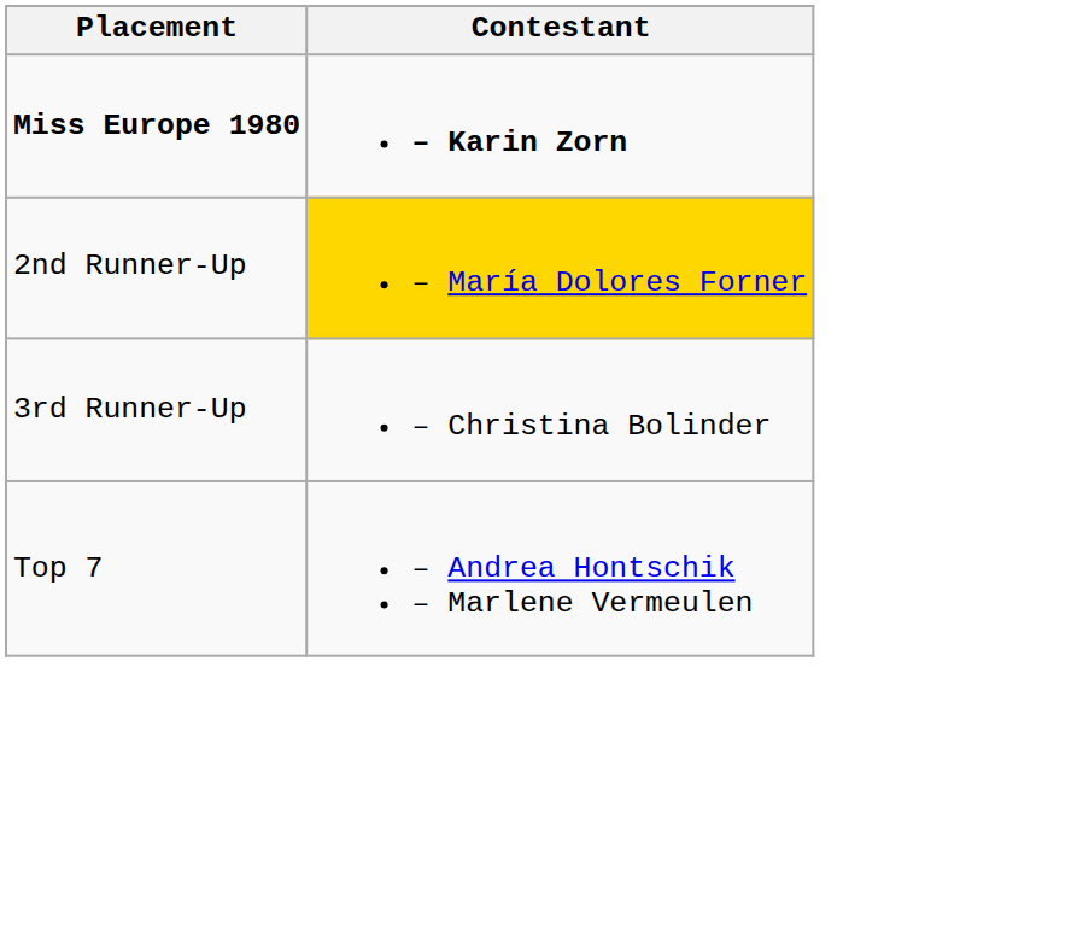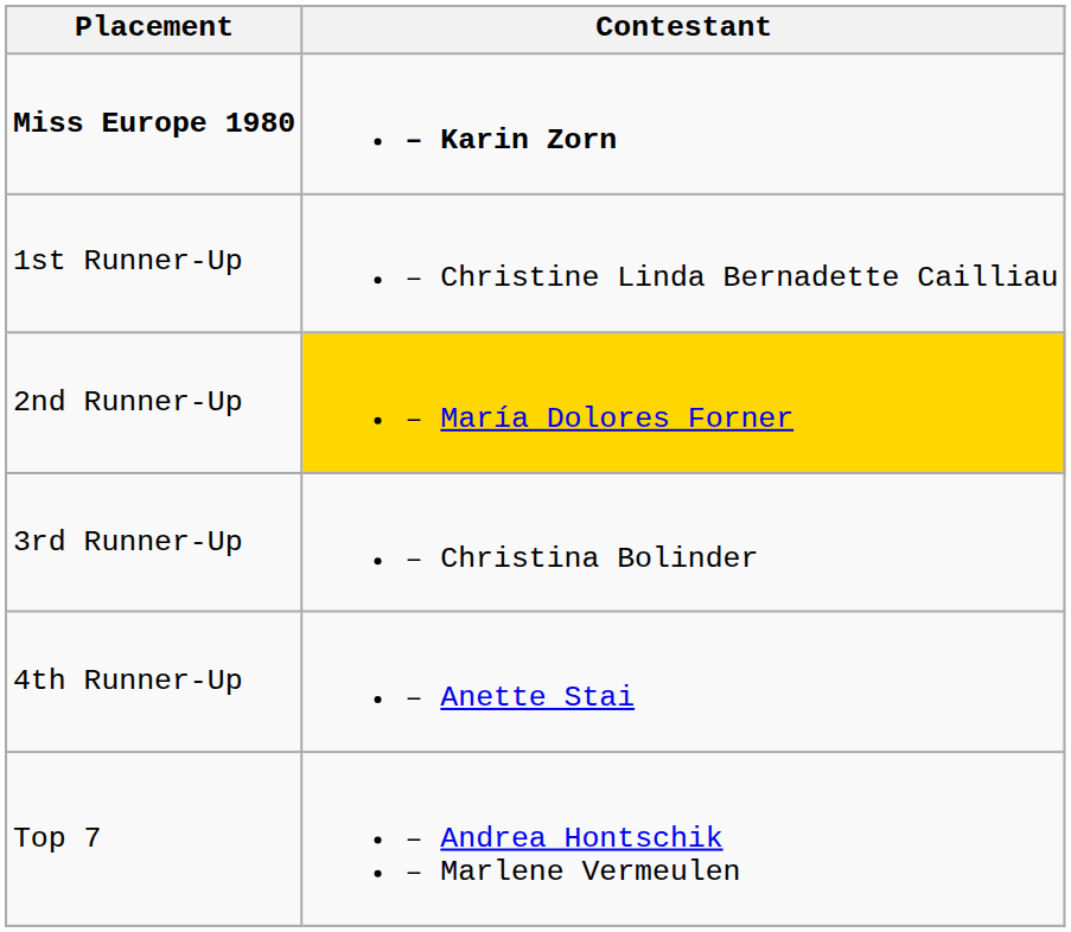+ row: 1st Runner-Up | – Christine Linda Bernadette Cailliau
+ row: 4th Runner-Up | – Anette Stai
